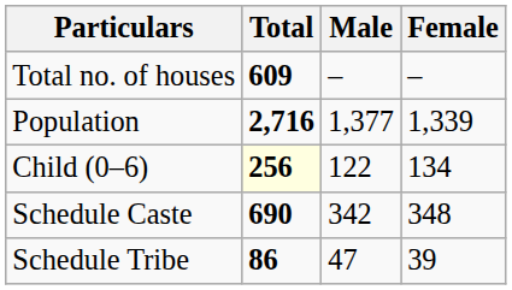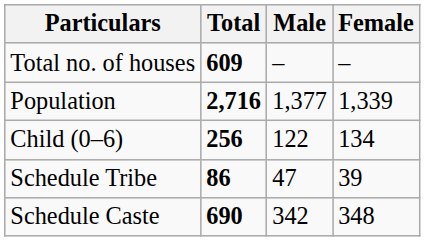Child (0–6) | Total: lightyellow background -> no background
rows swapped: Schedule Caste <-> Schedule Tribe
